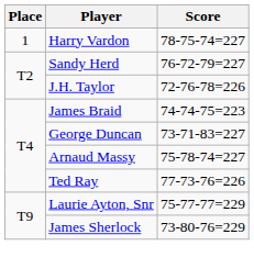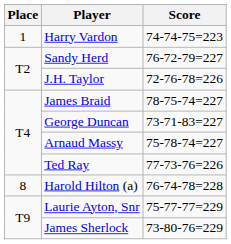Harry Vardon | Score: 78-75-74=227 -> 74-74-75=223
James Braid | Score: 74-74-75=223 -> 78-75-74=227
+ row: 8 | Harold Hilton (a) | 76-74-78=228
